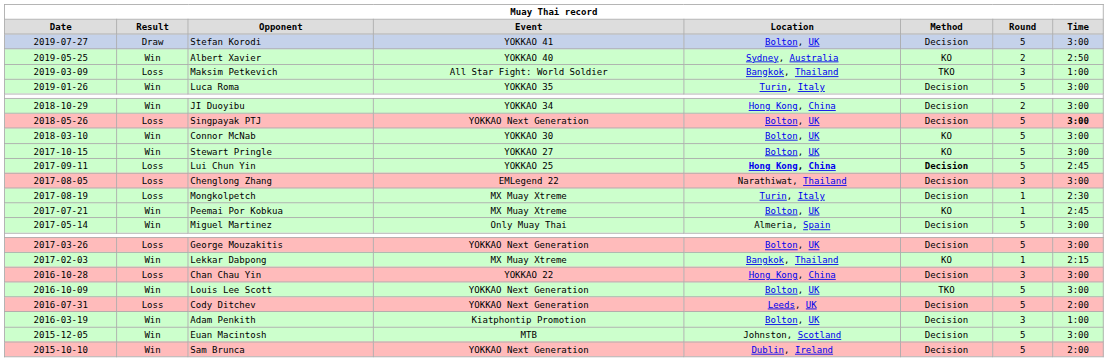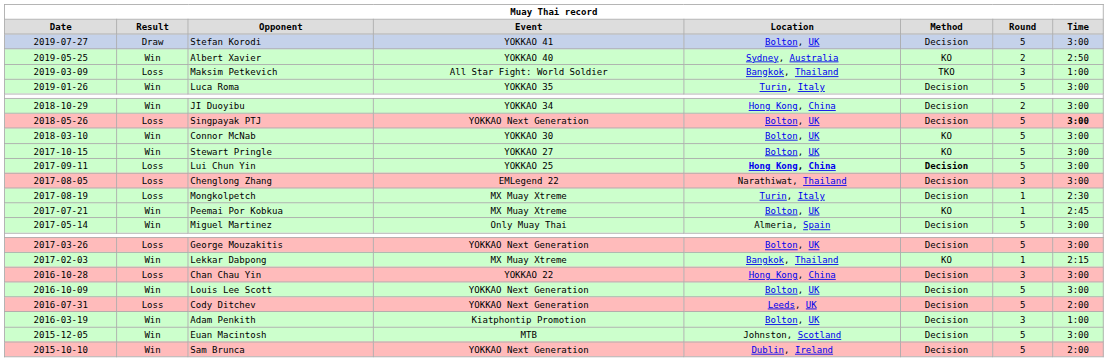Lui Chun Yin | Time: 2:45 -> 3:00
Louis Lee Scott | Method: TKO -> Decision
